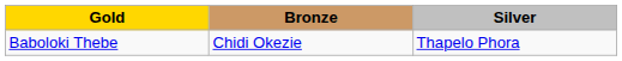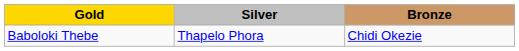columns swapped: Silver <-> Bronze
